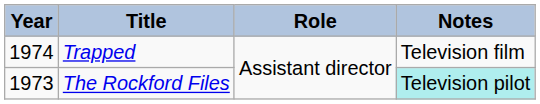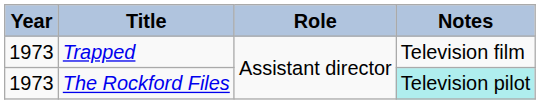Trapped | Year: 1974 -> 1973
